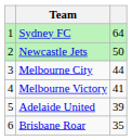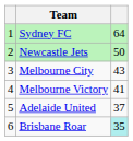Melbourne City | column 3: 44 -> 43
Adelaide United | column 3: 39 -> 37
Brisbane Roar | column 3: no background -> paleturquoise background
